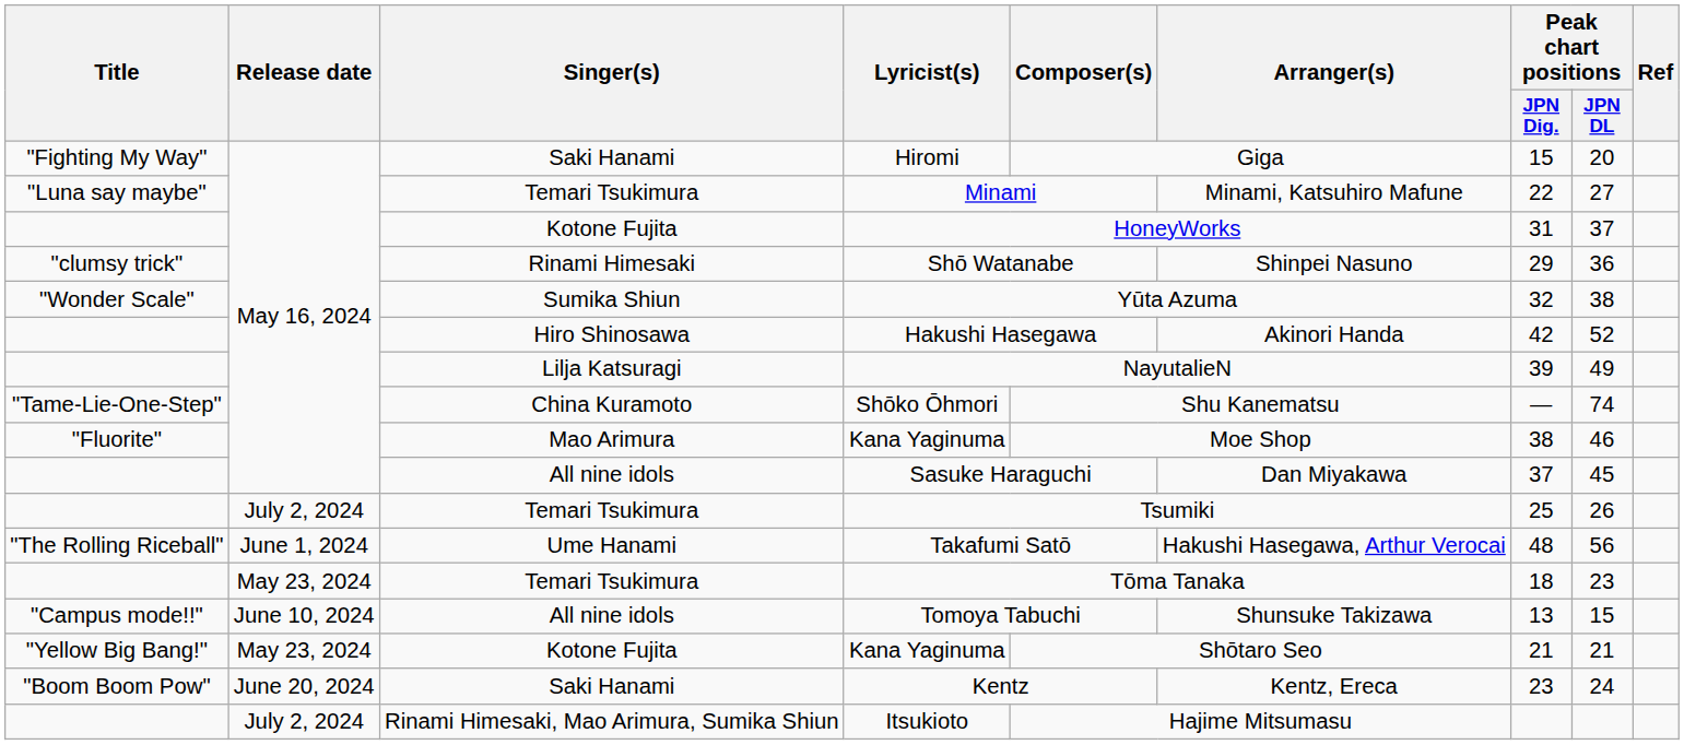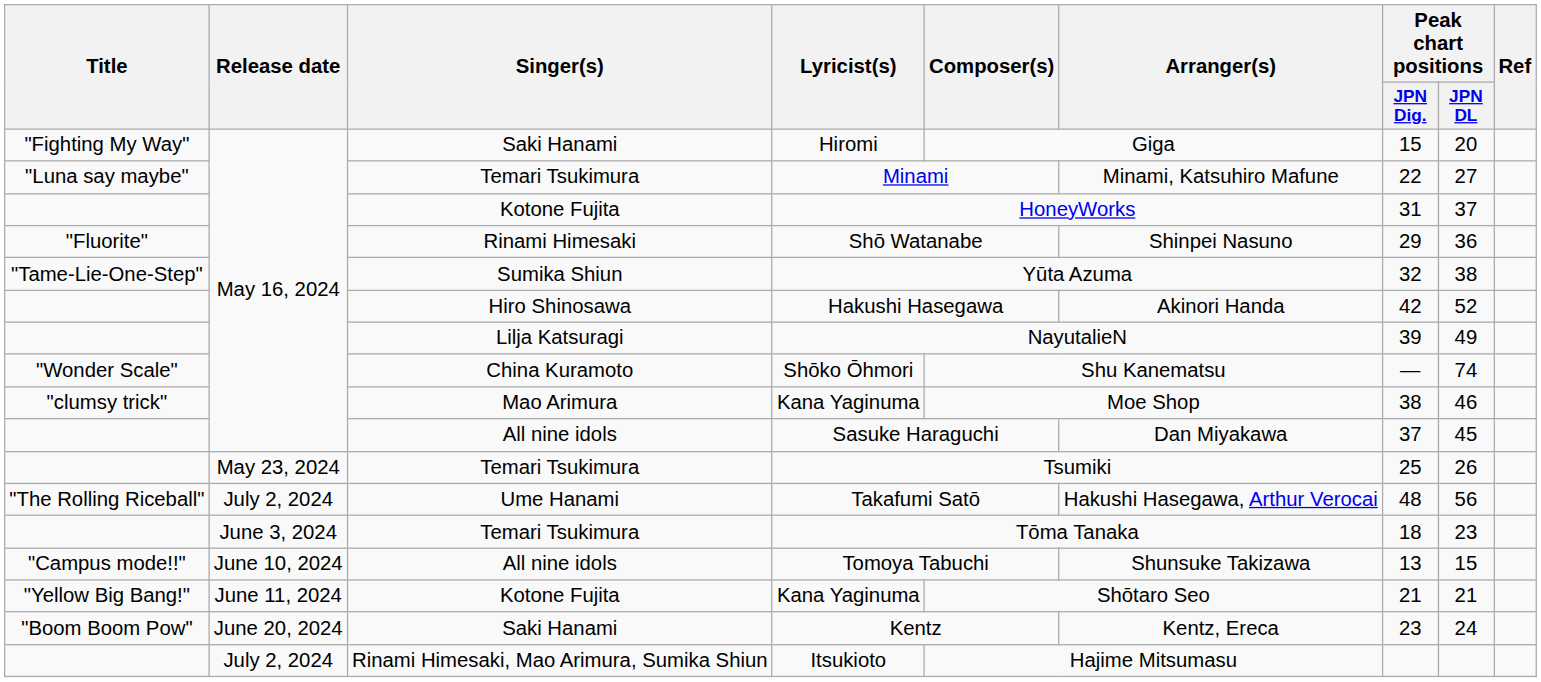Shō Watanabe | Title: "clumsy trick" -> "Fluorite"
Yūta Azuma | Title: "Wonder Scale" -> "Tame-Lie-One-Step"
Shōko Ōhmori | Title: "Tame-Lie-One-Step" -> "Wonder Scale"
Mao Arimura / Kana Yaginuma | Title: "Fluorite" -> "clumsy trick"
Tsumiki | Release date: July 2, 2024 -> May 23, 2024
Takafumi Satō | Release date: June 1, 2024 -> July 2, 2024
Tōma Tanaka | Release date: May 23, 2024 -> June 3, 2024
Kotone Fujita / Kana Yaginuma | Release date: May 23, 2024 -> June 11, 2024
